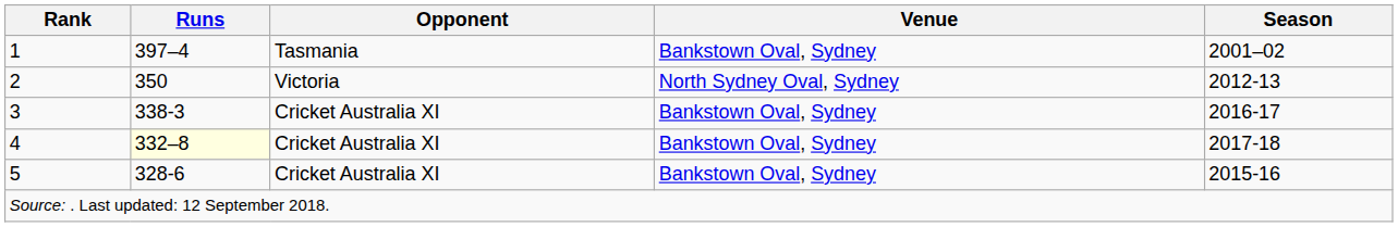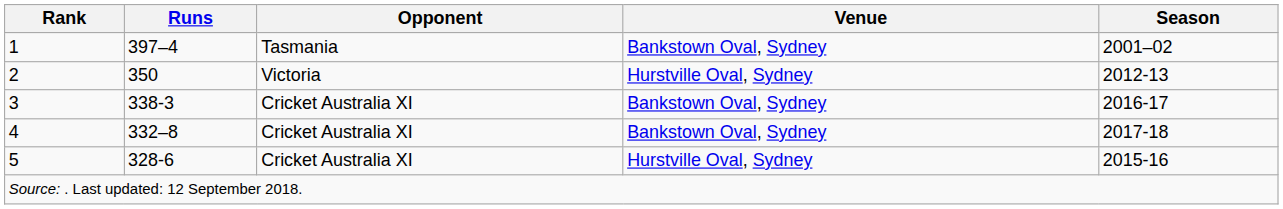2 | Venue: North Sydney Oval, Sydney -> Hurstville Oval, Sydney
4 | Runs: lightyellow background -> no background
5 | Venue: Bankstown Oval, Sydney -> Hurstville Oval, Sydney
